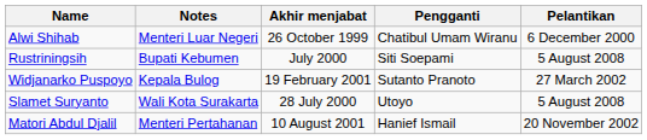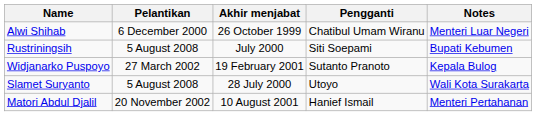columns swapped: Notes <-> Pelantikan
